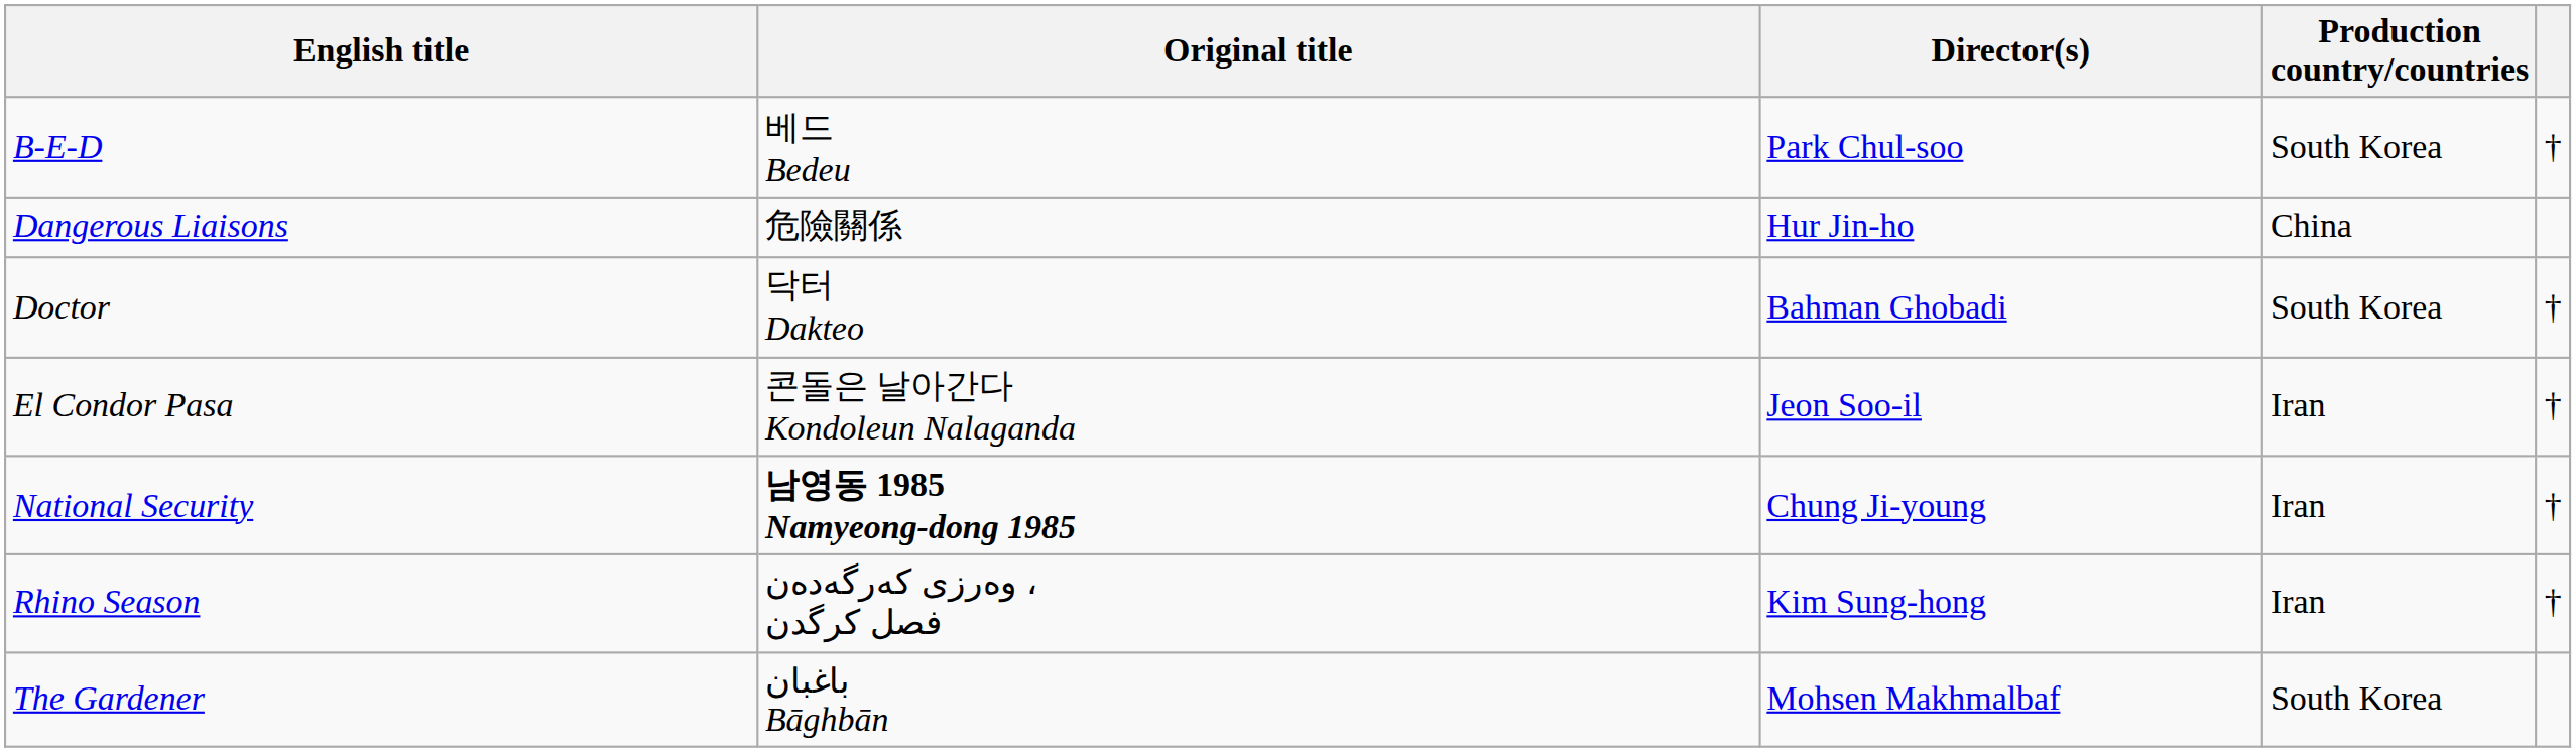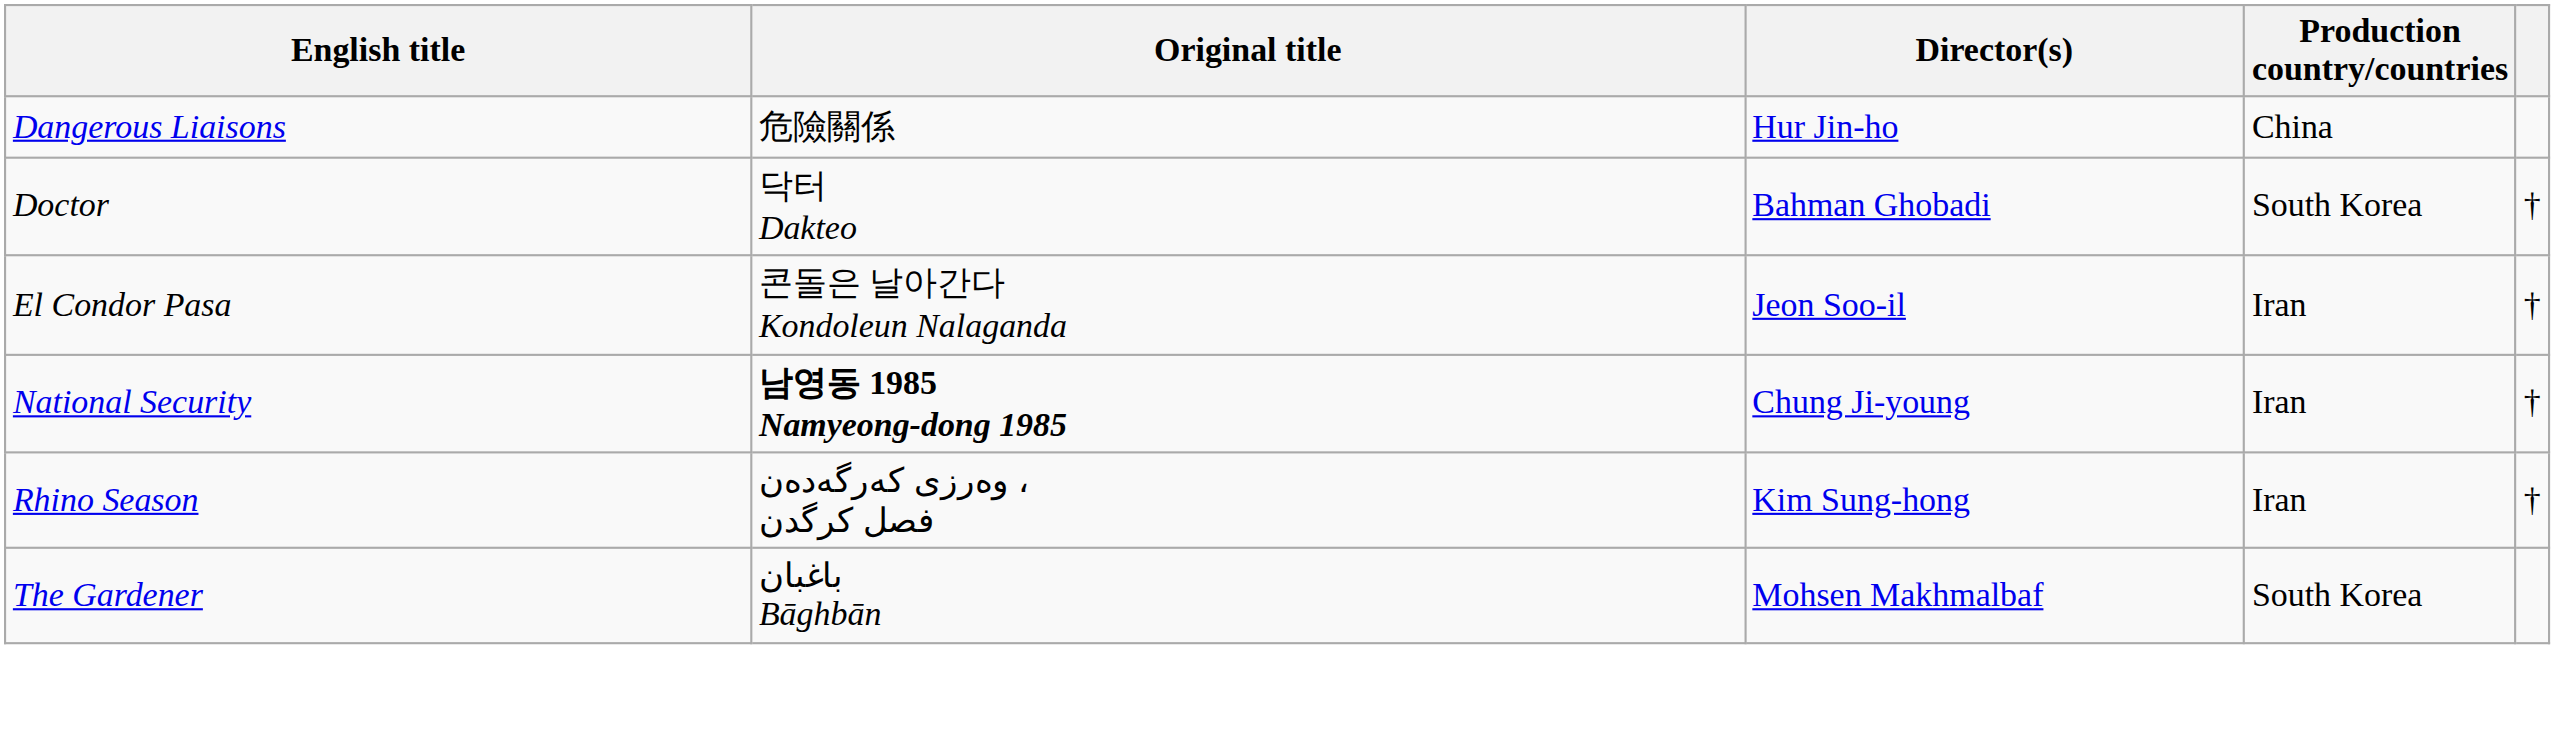- row: B-E-D | 베드 Bedeu | Park Chul-soo | South Korea | †
